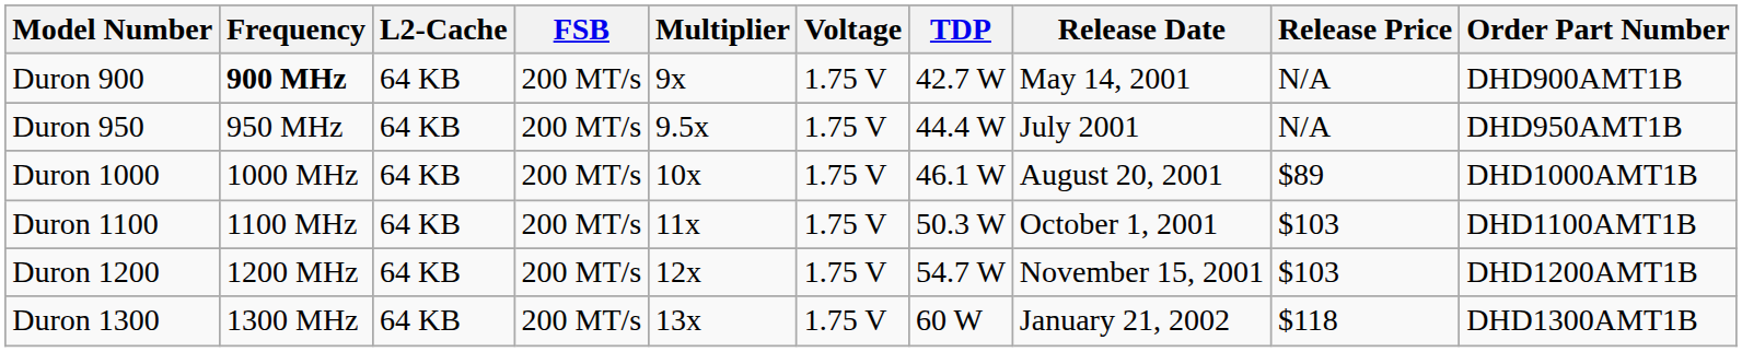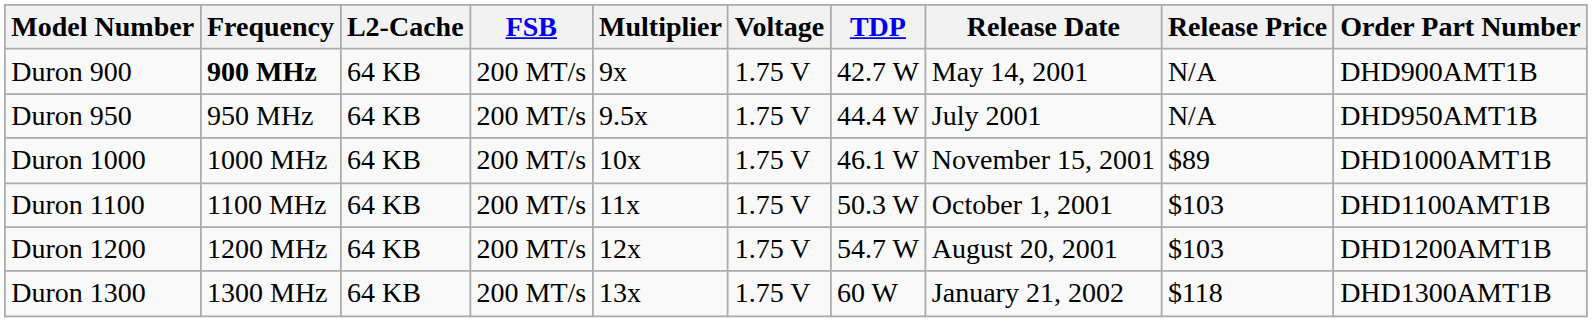Duron 1000 | Release Date: August 20, 2001 -> November 15, 2001
Duron 1200 | Release Date: November 15, 2001 -> August 20, 2001
